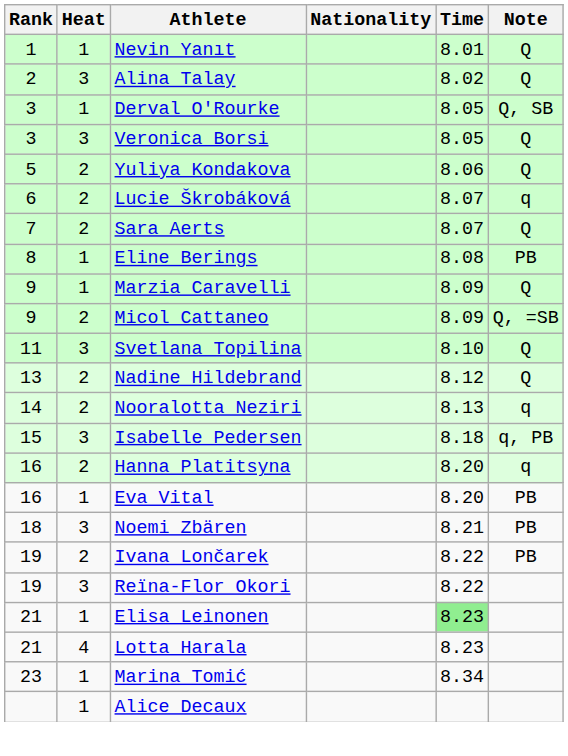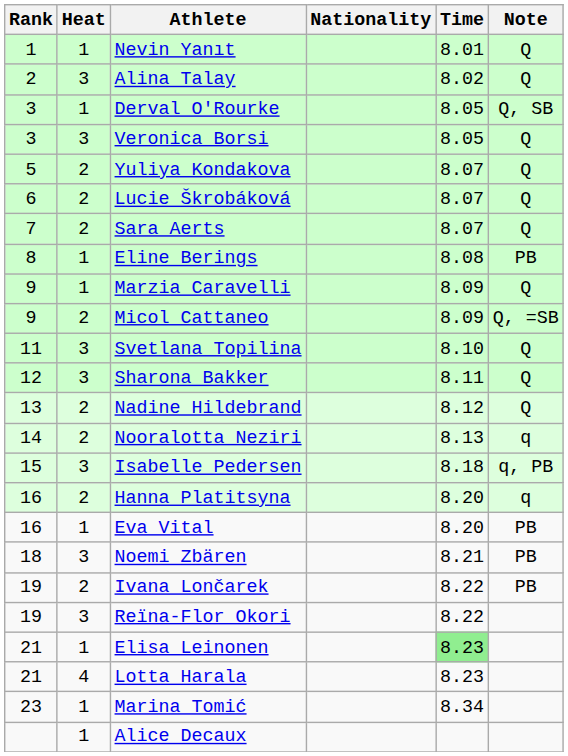Yuliya Kondakova | Time: 8.06 -> 8.07
Lucie Škrobáková | Note: q -> Q
+ row: 12 | 3 | Sharona Bakker | 8.11 | Q
